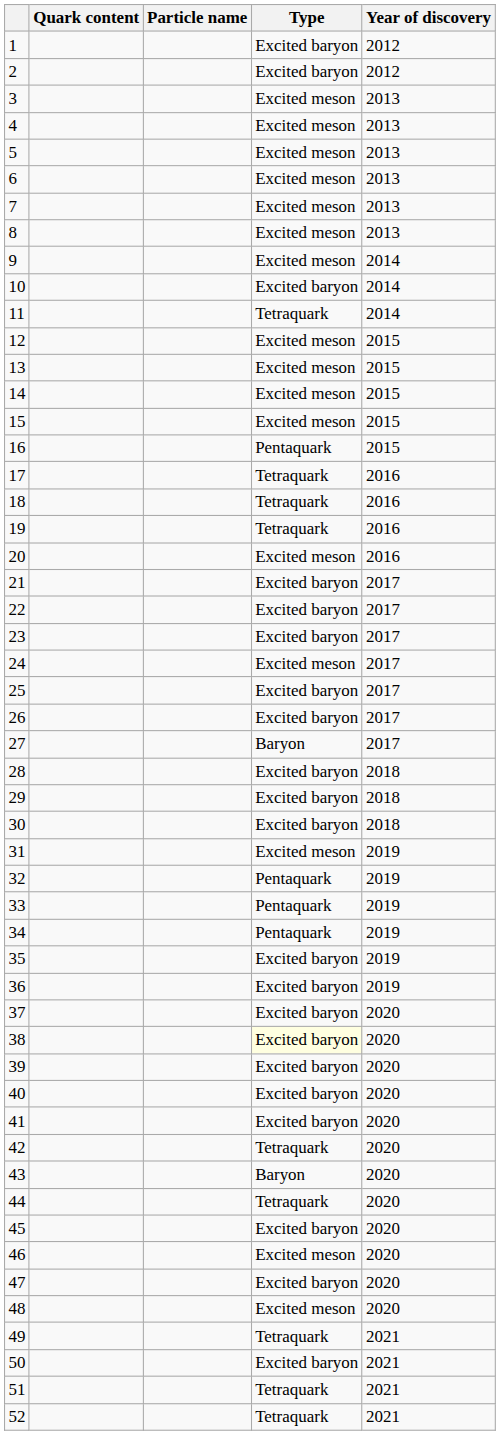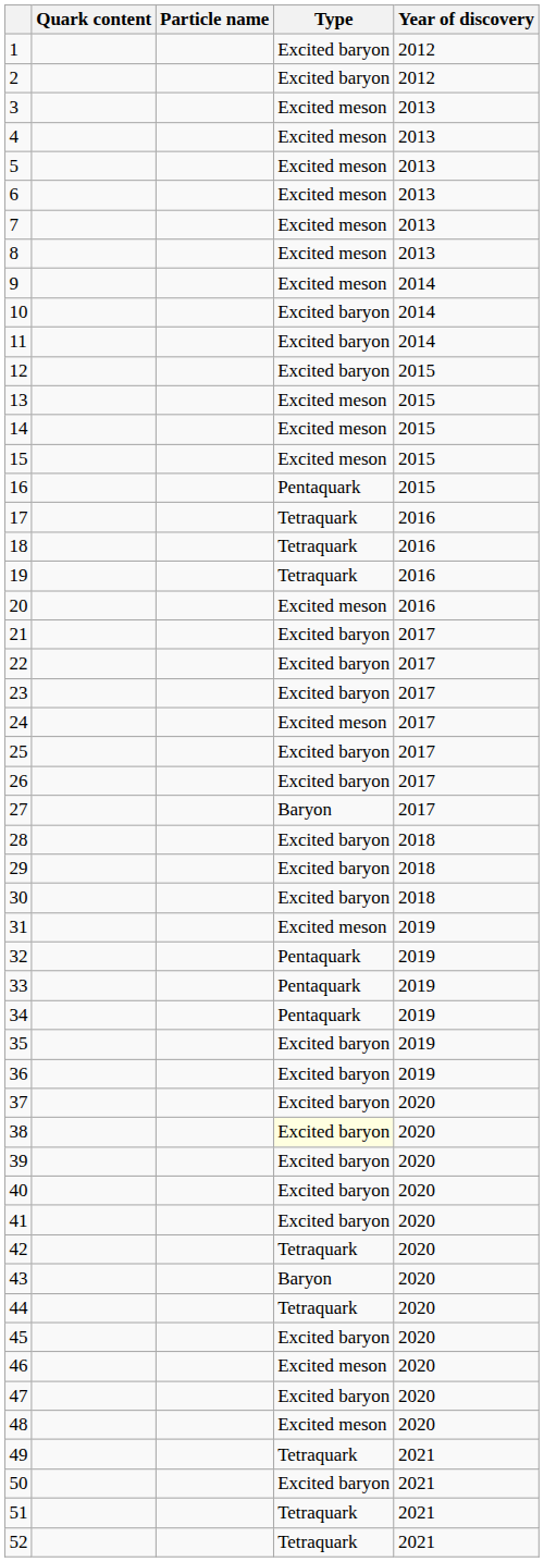11 | Type: Tetraquark -> Excited baryon
12 | Type: Excited meson -> Excited baryon
